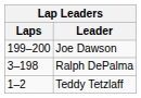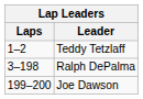rows swapped: Teddy Tetzlaff <-> Joe Dawson
